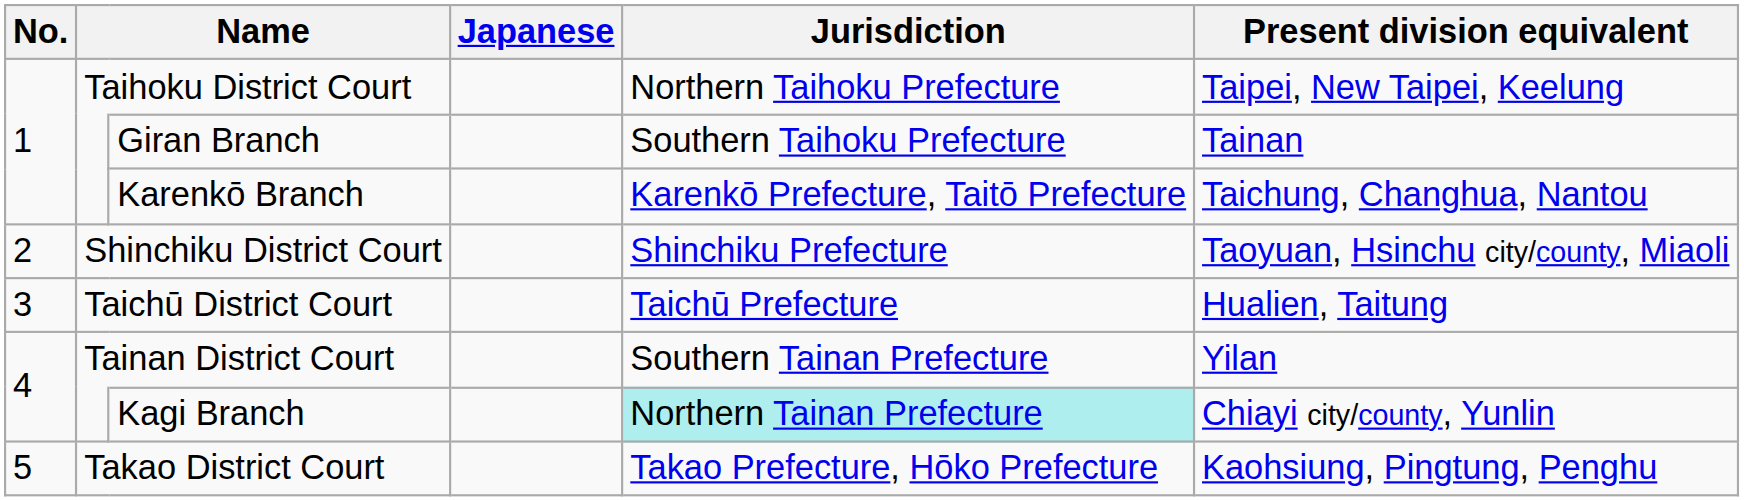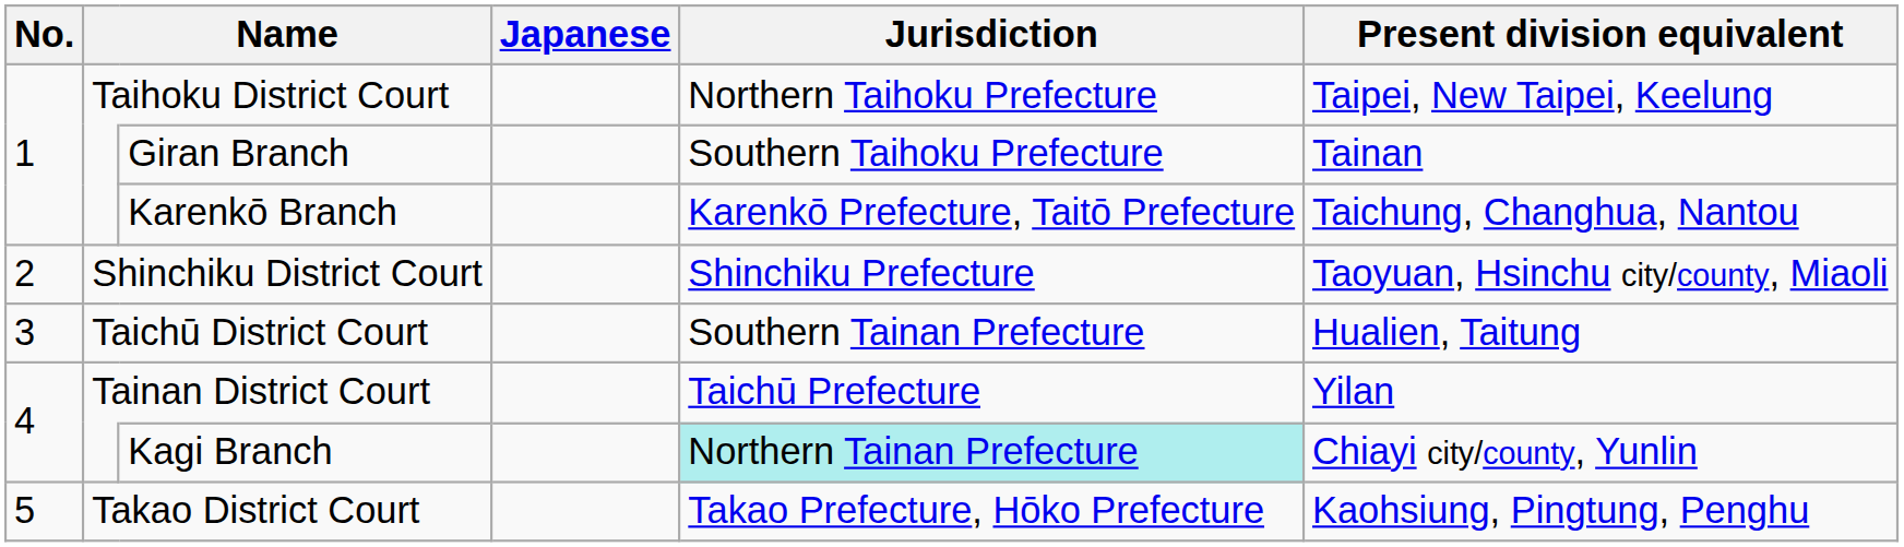Taichū District Court | Jurisdiction: Taichū Prefecture -> Southern Tainan Prefecture
Tainan District Court | Jurisdiction: Southern Tainan Prefecture -> Taichū Prefecture
